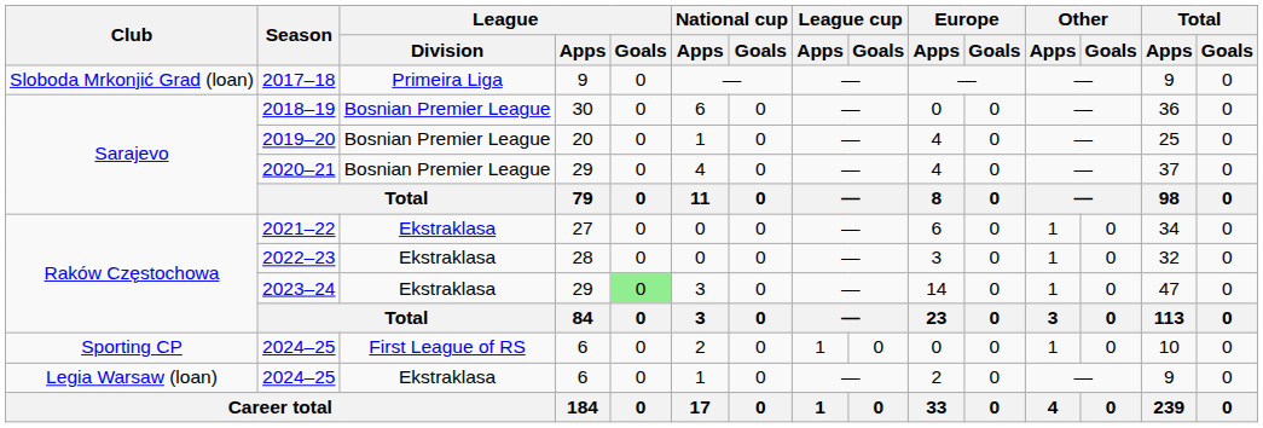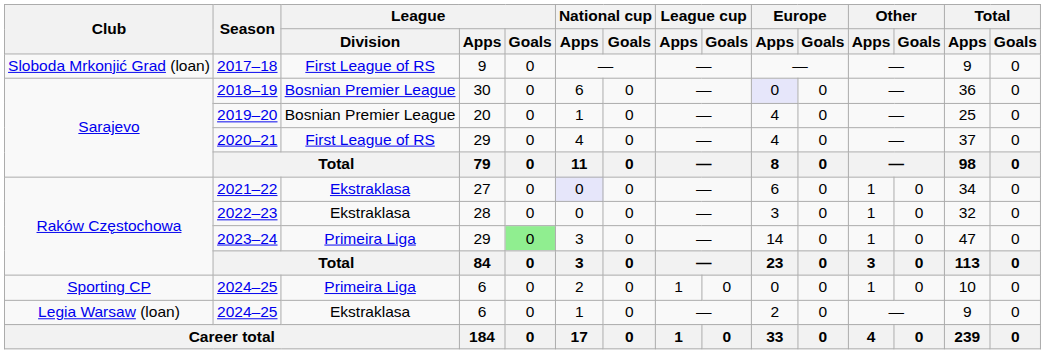2017–18 | League / Division: Primeira Liga -> First League of RS
2018–19 | Europe / Apps: no background -> lavender background
2020–21 | League / Division: Bosnian Premier League -> First League of RS
2021–22 | National cup / Apps: no background -> lavender background
2023–24 | League / Division: Ekstraklasa -> Primeira Liga
Sporting CP / 2024–25 | League / Division: First League of RS -> Primeira Liga
